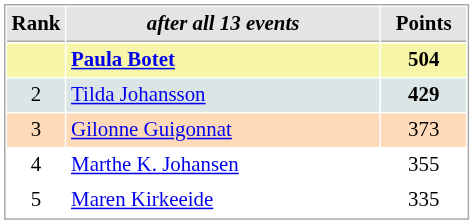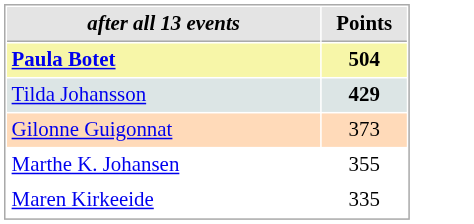- column: Rank | 2 | 3 | 4 | 5
